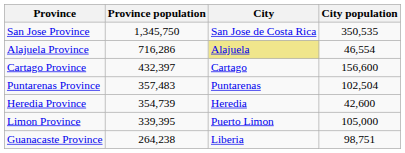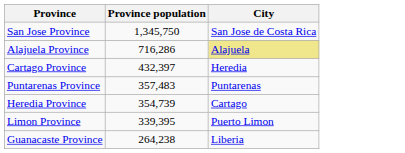- column: City population | 350,535 | 46,554 | 156,600 | 102,504 | 42,600 | 105,000 | 98,751
Cartago Province | City: Cartago -> Heredia
Heredia Province | City: Heredia -> Cartago
